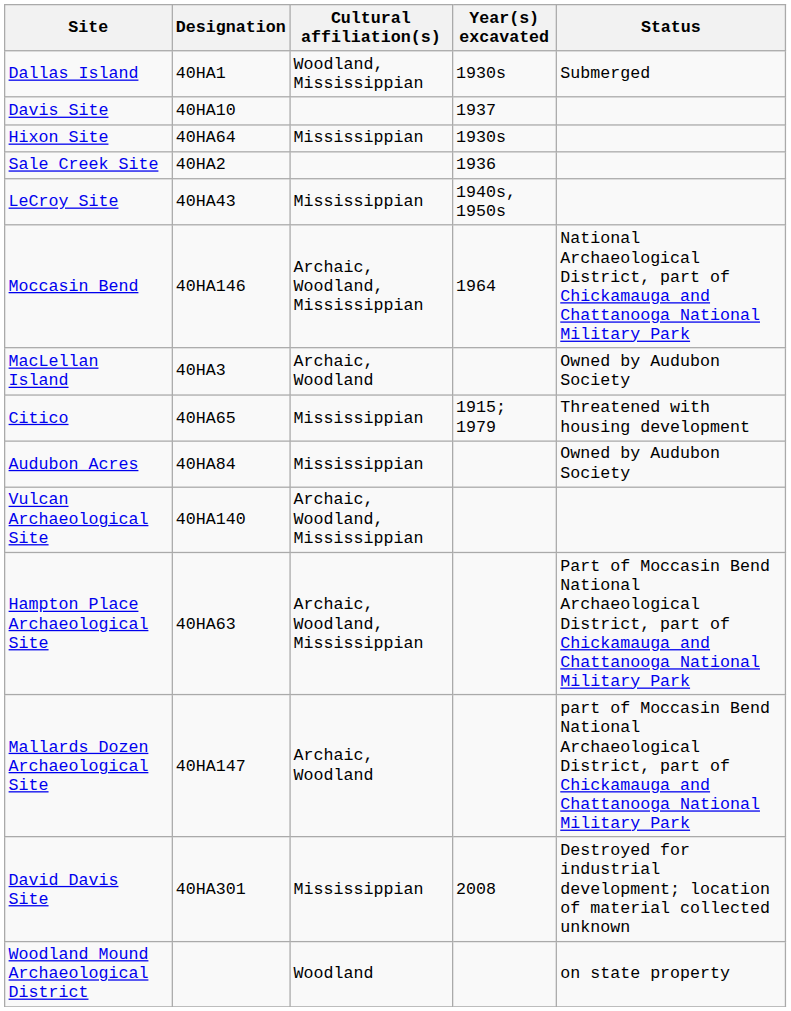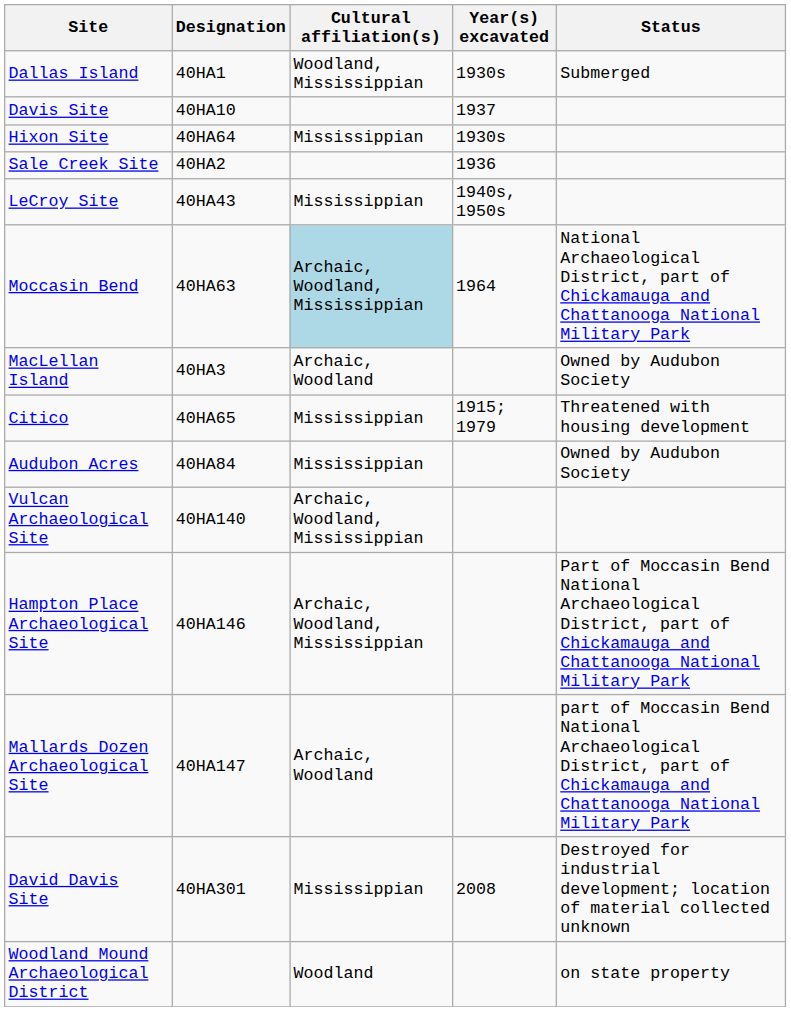Moccasin Bend | Designation: 40HA146 -> 40HA63
Moccasin Bend | Cultural affiliation(s): no background -> lightblue background
Hampton Place Archaeological Site | Designation: 40HA63 -> 40HA146
